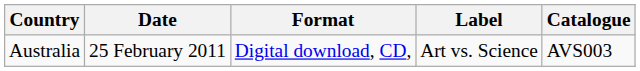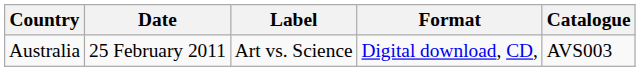columns swapped: Format <-> Label
